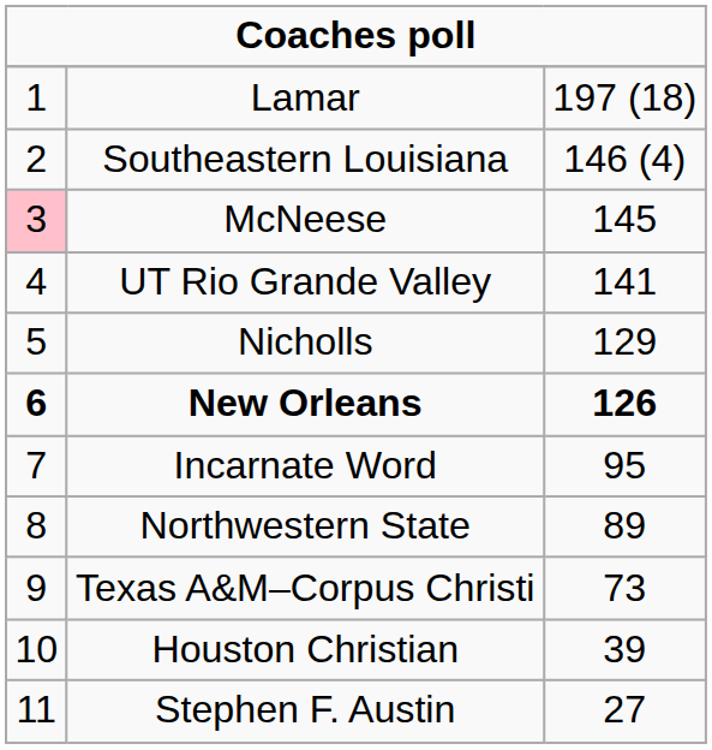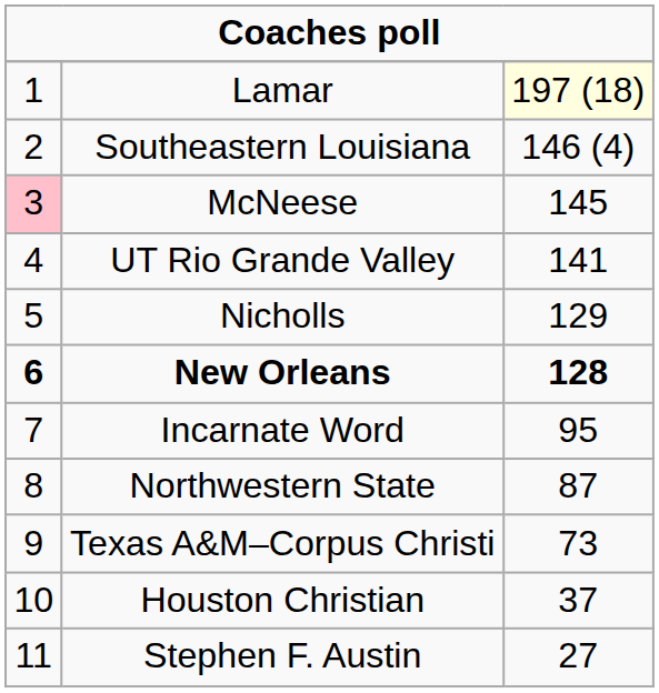Lamar | column 3: no background -> lightyellow background
New Orleans | column 3: 126 -> 128
Northwestern State | column 3: 89 -> 87
Houston Christian | column 3: 39 -> 37
